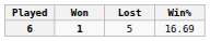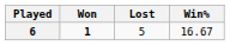6 | Win%: 16.69 -> 16.67
